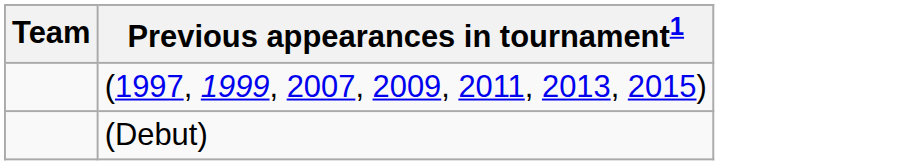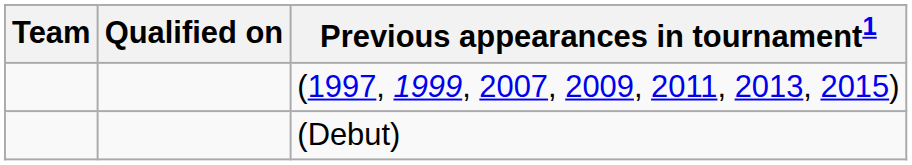+ column: Qualified on
